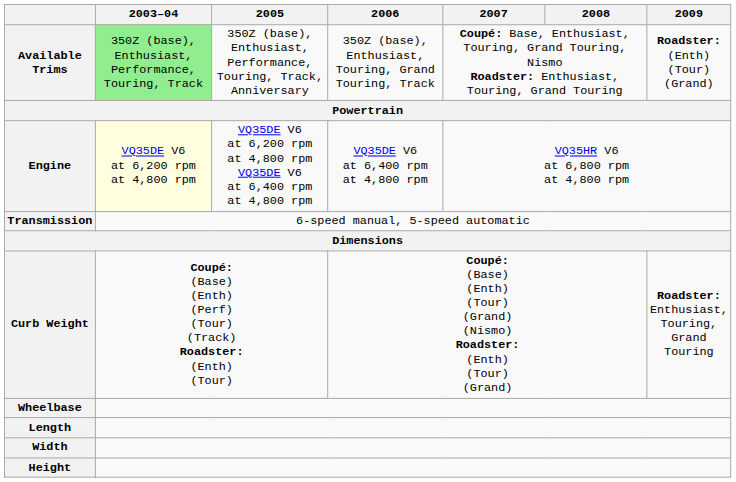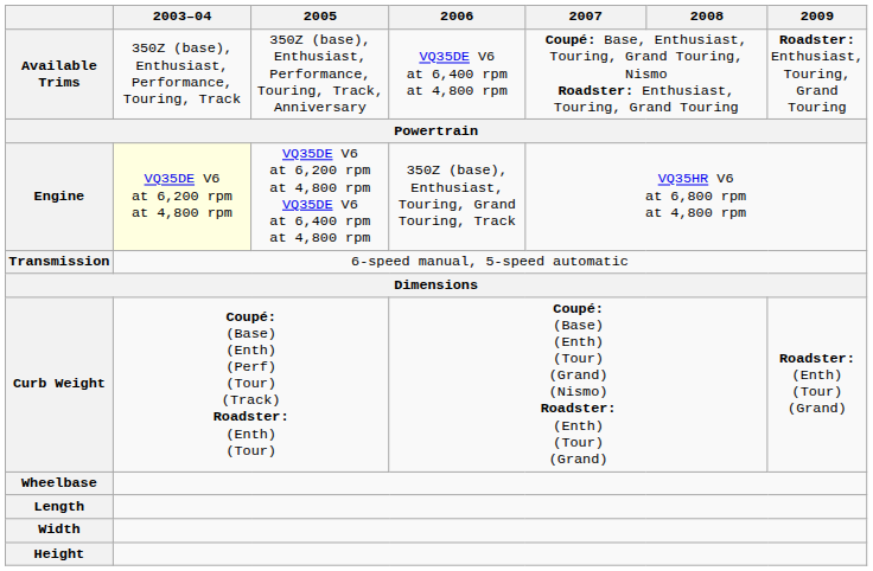Available Trims | 2003–04: lightgreen background -> no background
Available Trims | 2006: 350Z (base), Enthusiast, Touring, Grand Touring, Track -> VQ35DE V6 at 6,400 rpm at 4,800 rpm
Available Trims | 2009: Roadster: (Enth) (Tour) (Grand) -> Roadster: Enthusiast, Touring, Grand Touring
Engine | 2006: VQ35DE V6 at 6,400 rpm at 4,800 rpm -> 350Z (base), Enthusiast, Touring, Grand Touring, Track
Curb Weight | 2009: Roadster: Enthusiast, Touring, Grand Touring -> Roadster: (Enth) (Tour) (Grand)
